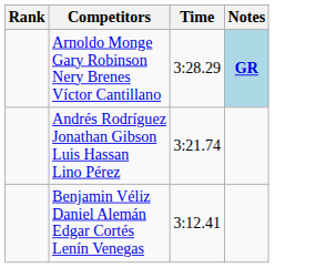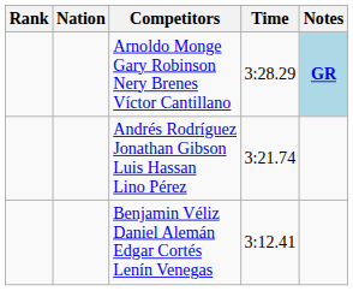+ column: Nation
